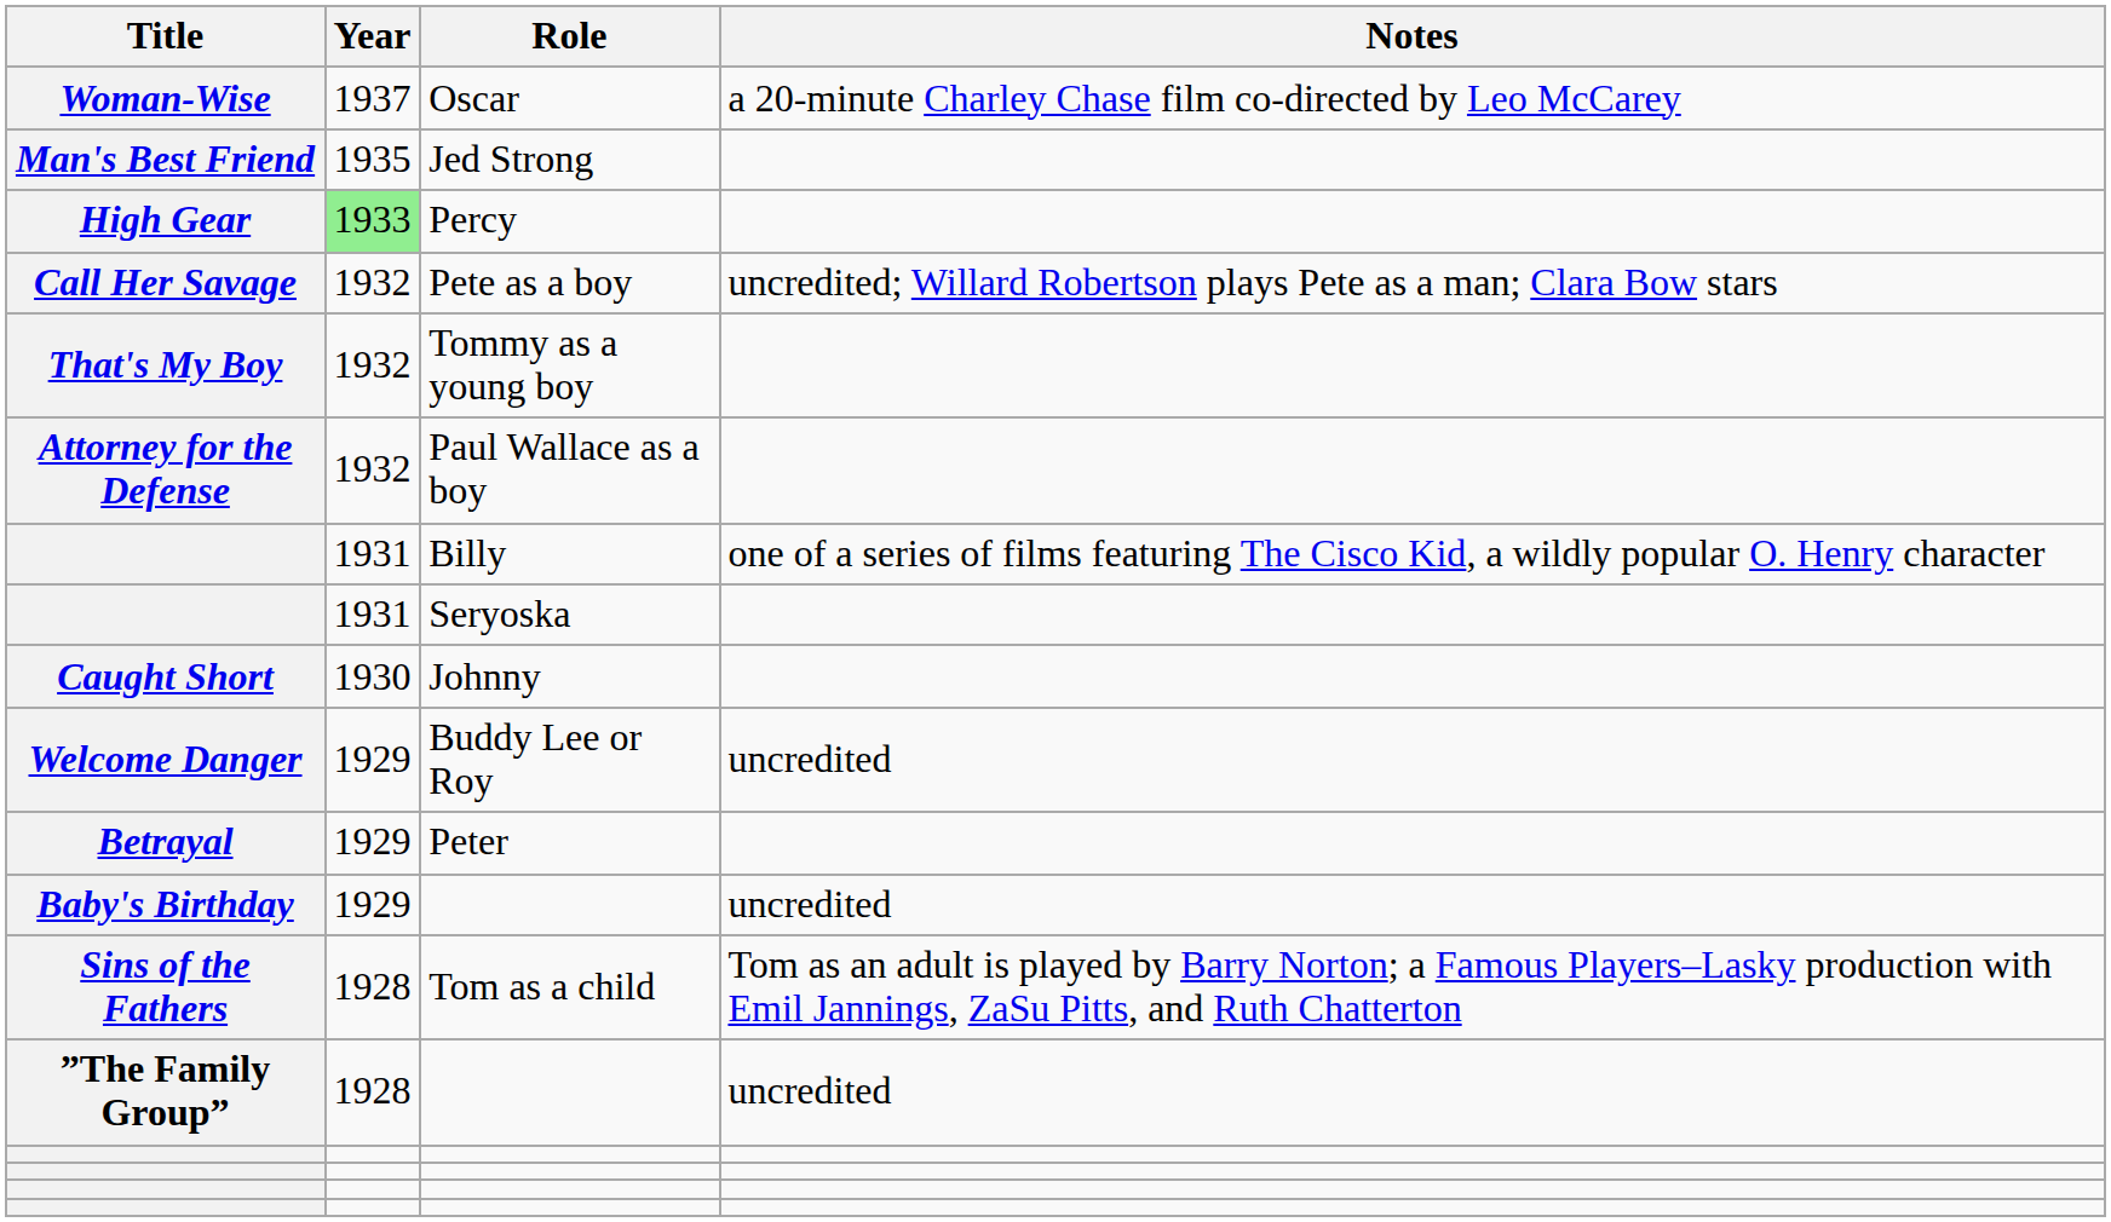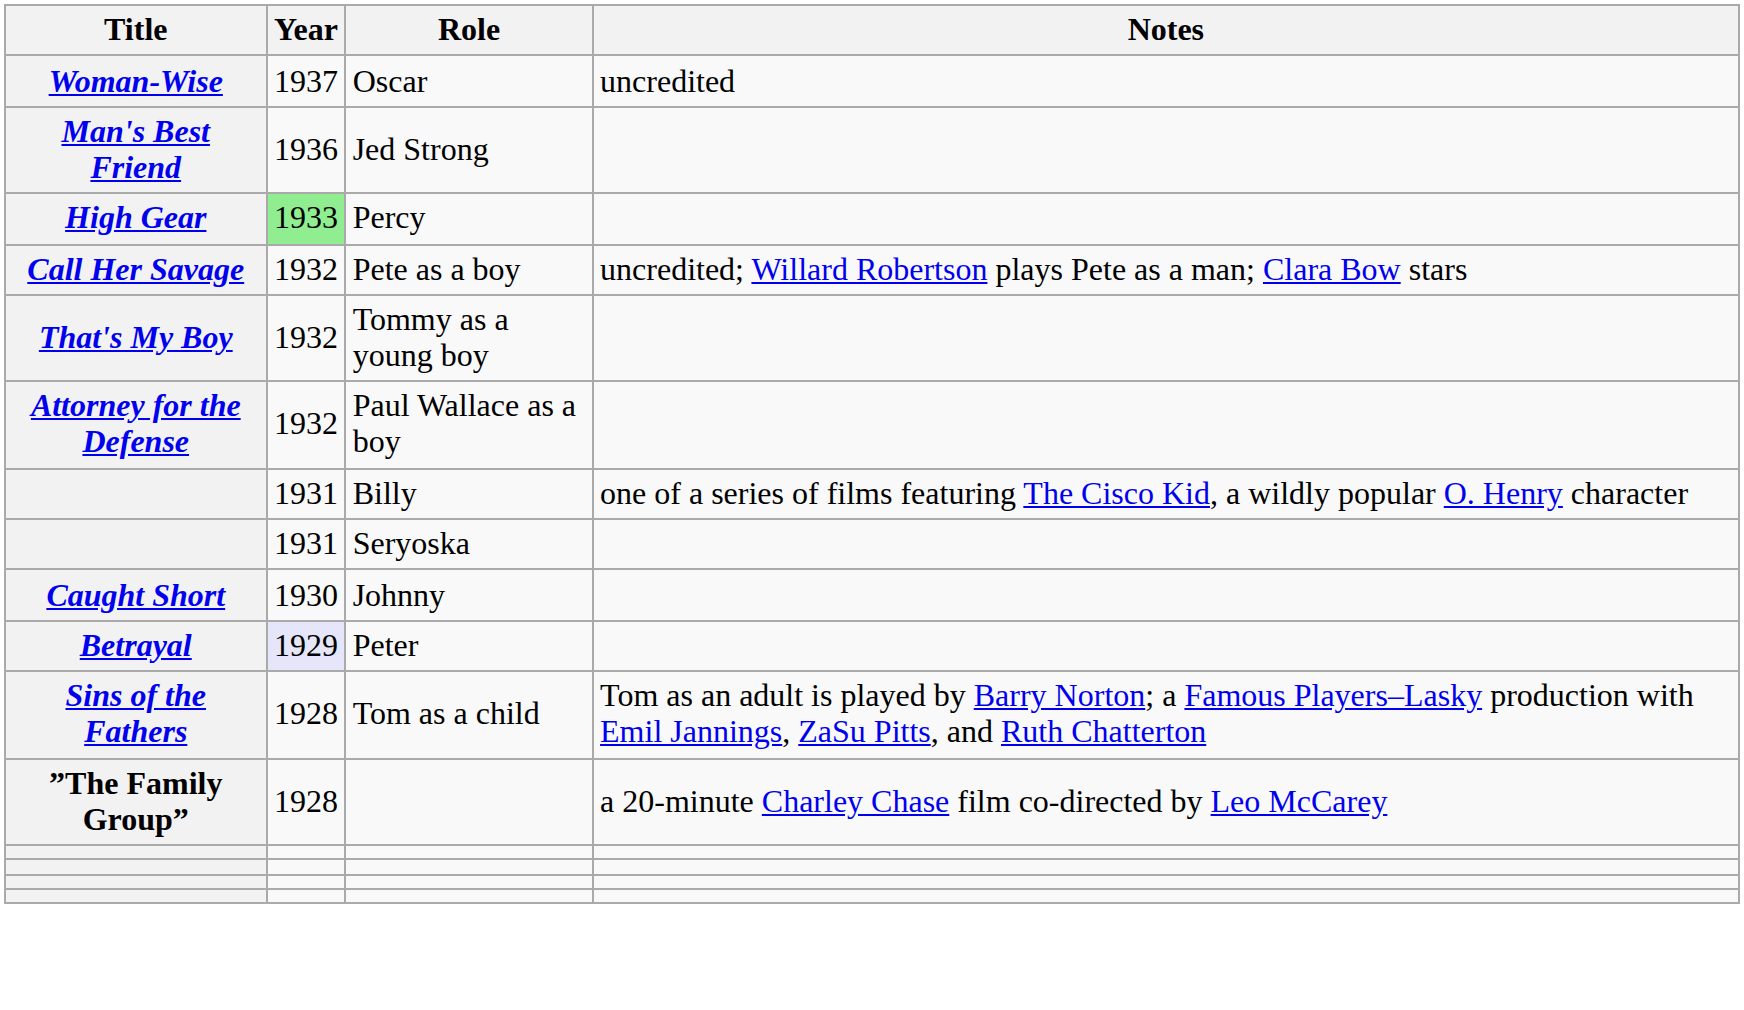Woman-Wise | Notes: a 20-minute Charley Chase film co-directed by Leo McCarey -> uncredited
Man's Best Friend | Year: 1935 -> 1936
- row: Welcome Danger | 1929 | Buddy Lee or Roy | uncredited
Betrayal | Year: no background -> lavender background
- row: Baby's Birthday | 1929 | uncredited
”The Family Group” | Notes: uncredited -> a 20-minute Charley Chase film co-directed by Leo McCarey
